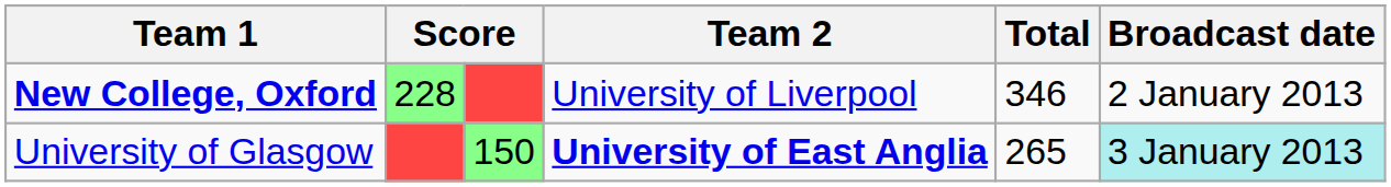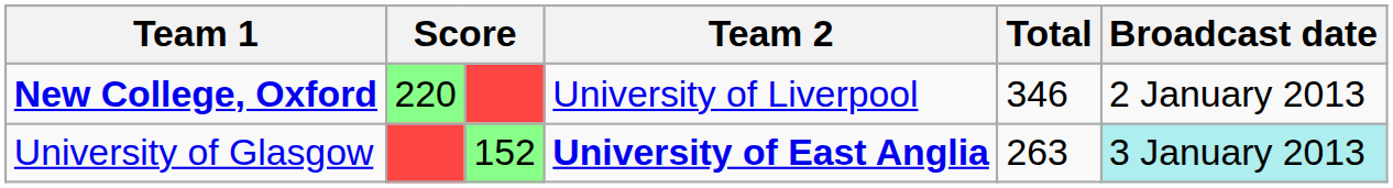New College, Oxford | column 2: 228 -> 220
University of Glasgow | column 3: 150 -> 152
University of Glasgow | Total: 265 -> 263
